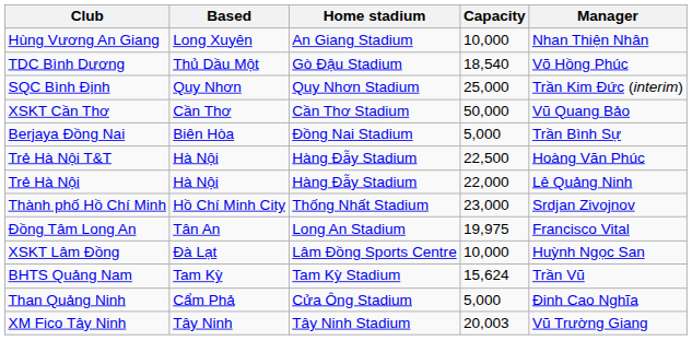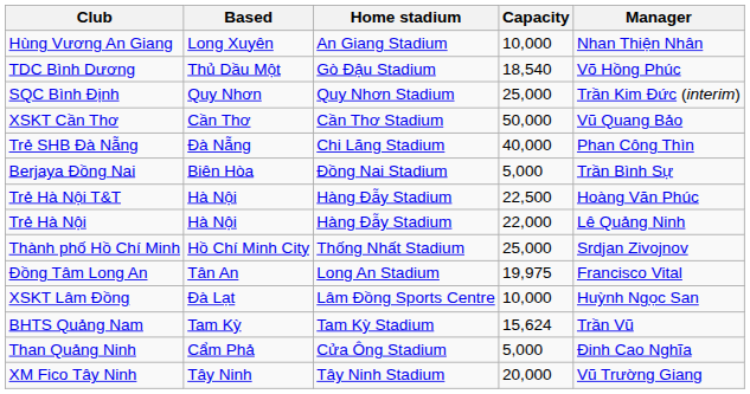+ row: Trẻ SHB Đà Nẵng | Đà Nẵng | Chi Lăng Stadium | 40,000 | Phan Công Thìn
Thành phố Hồ Chí Minh | Capacity: 23,000 -> 25,000
XM Fico Tây Ninh | Capacity: 20,003 -> 20,000
